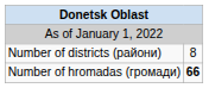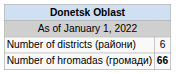Number of districts (райони) | column 2: 8 -> 6
